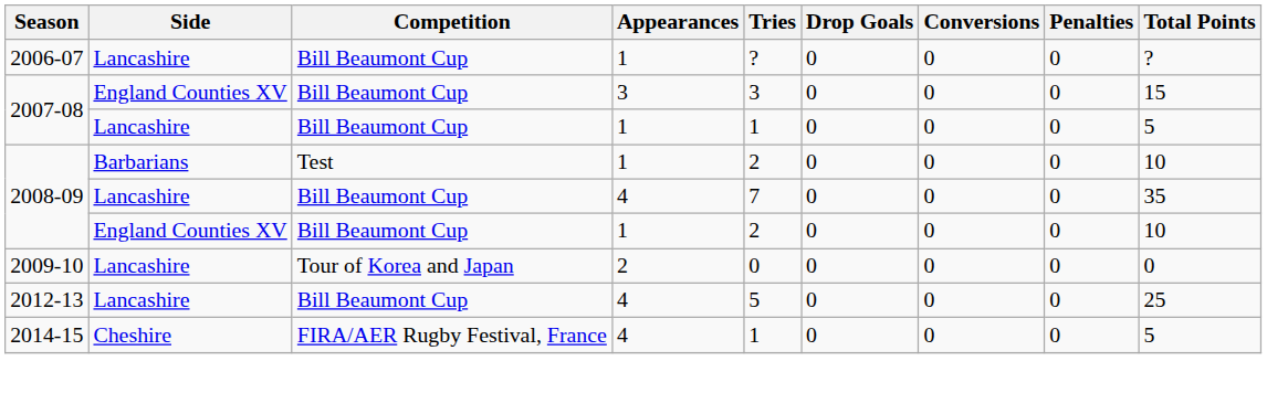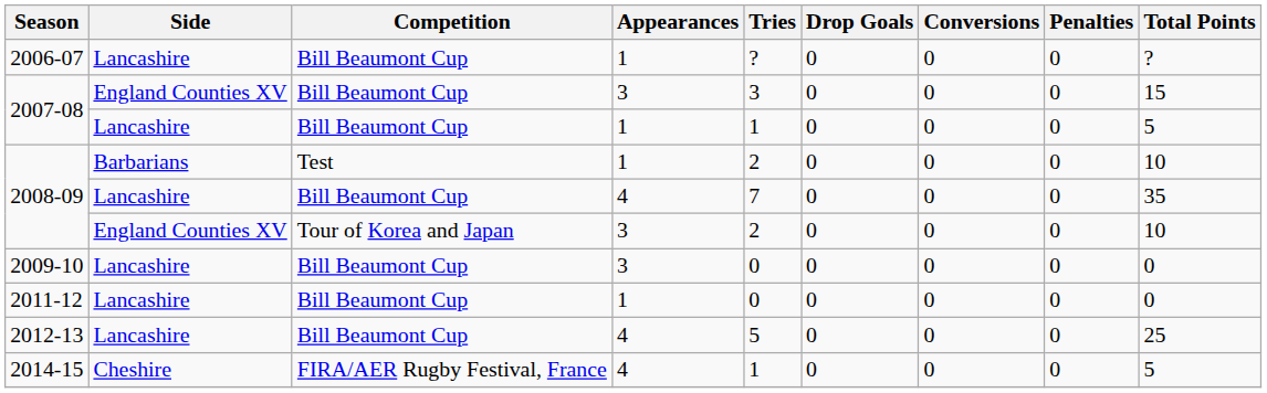2008-09 / England Counties XV | Competition: Bill Beaumont Cup -> Tour of Korea and Japan
2008-09 / England Counties XV | Appearances: 1 -> 3
2009-10 | Competition: Tour of Korea and Japan -> Bill Beaumont Cup
2009-10 | Appearances: 2 -> 3
+ row: 2011-12 | Lancashire | Bill Beaumont Cup | 1 | 0 | 0 | 0 | 0 | 0
